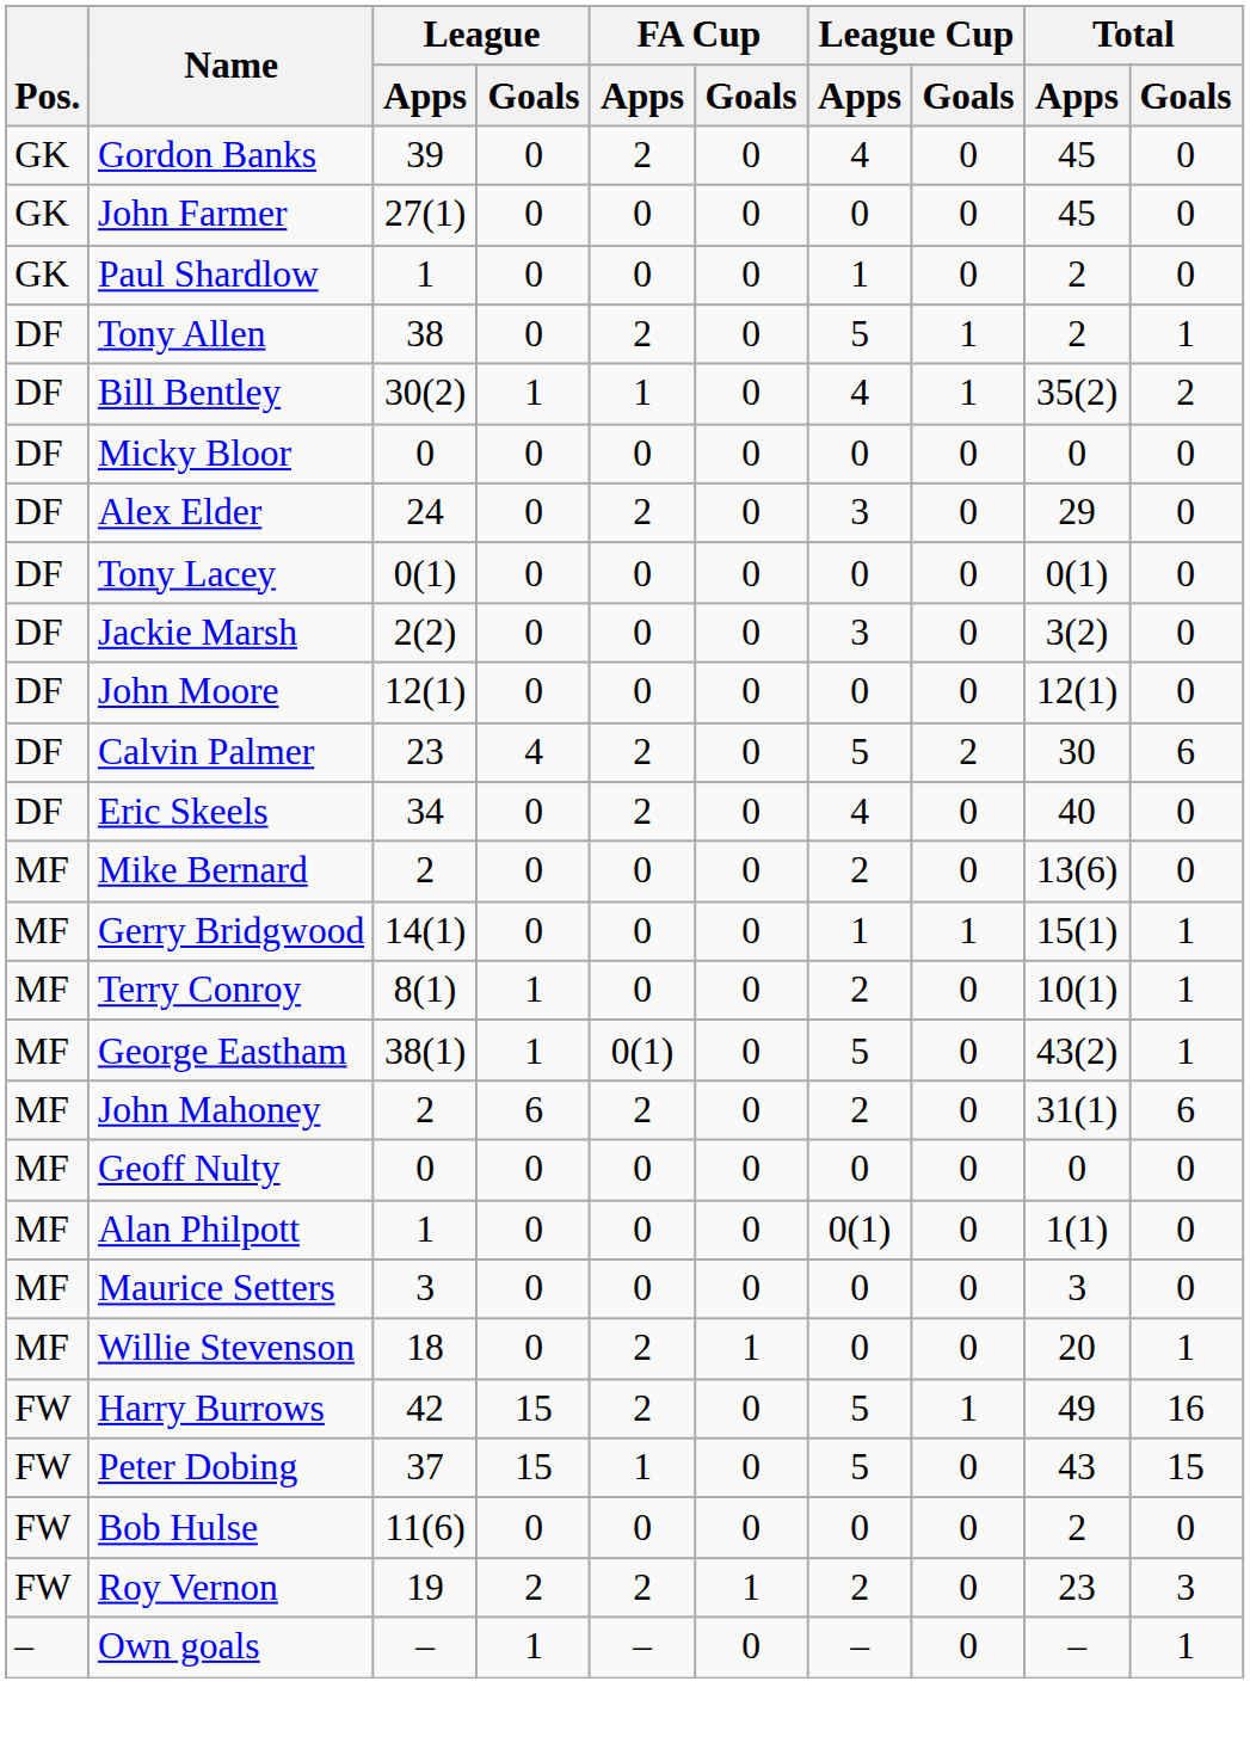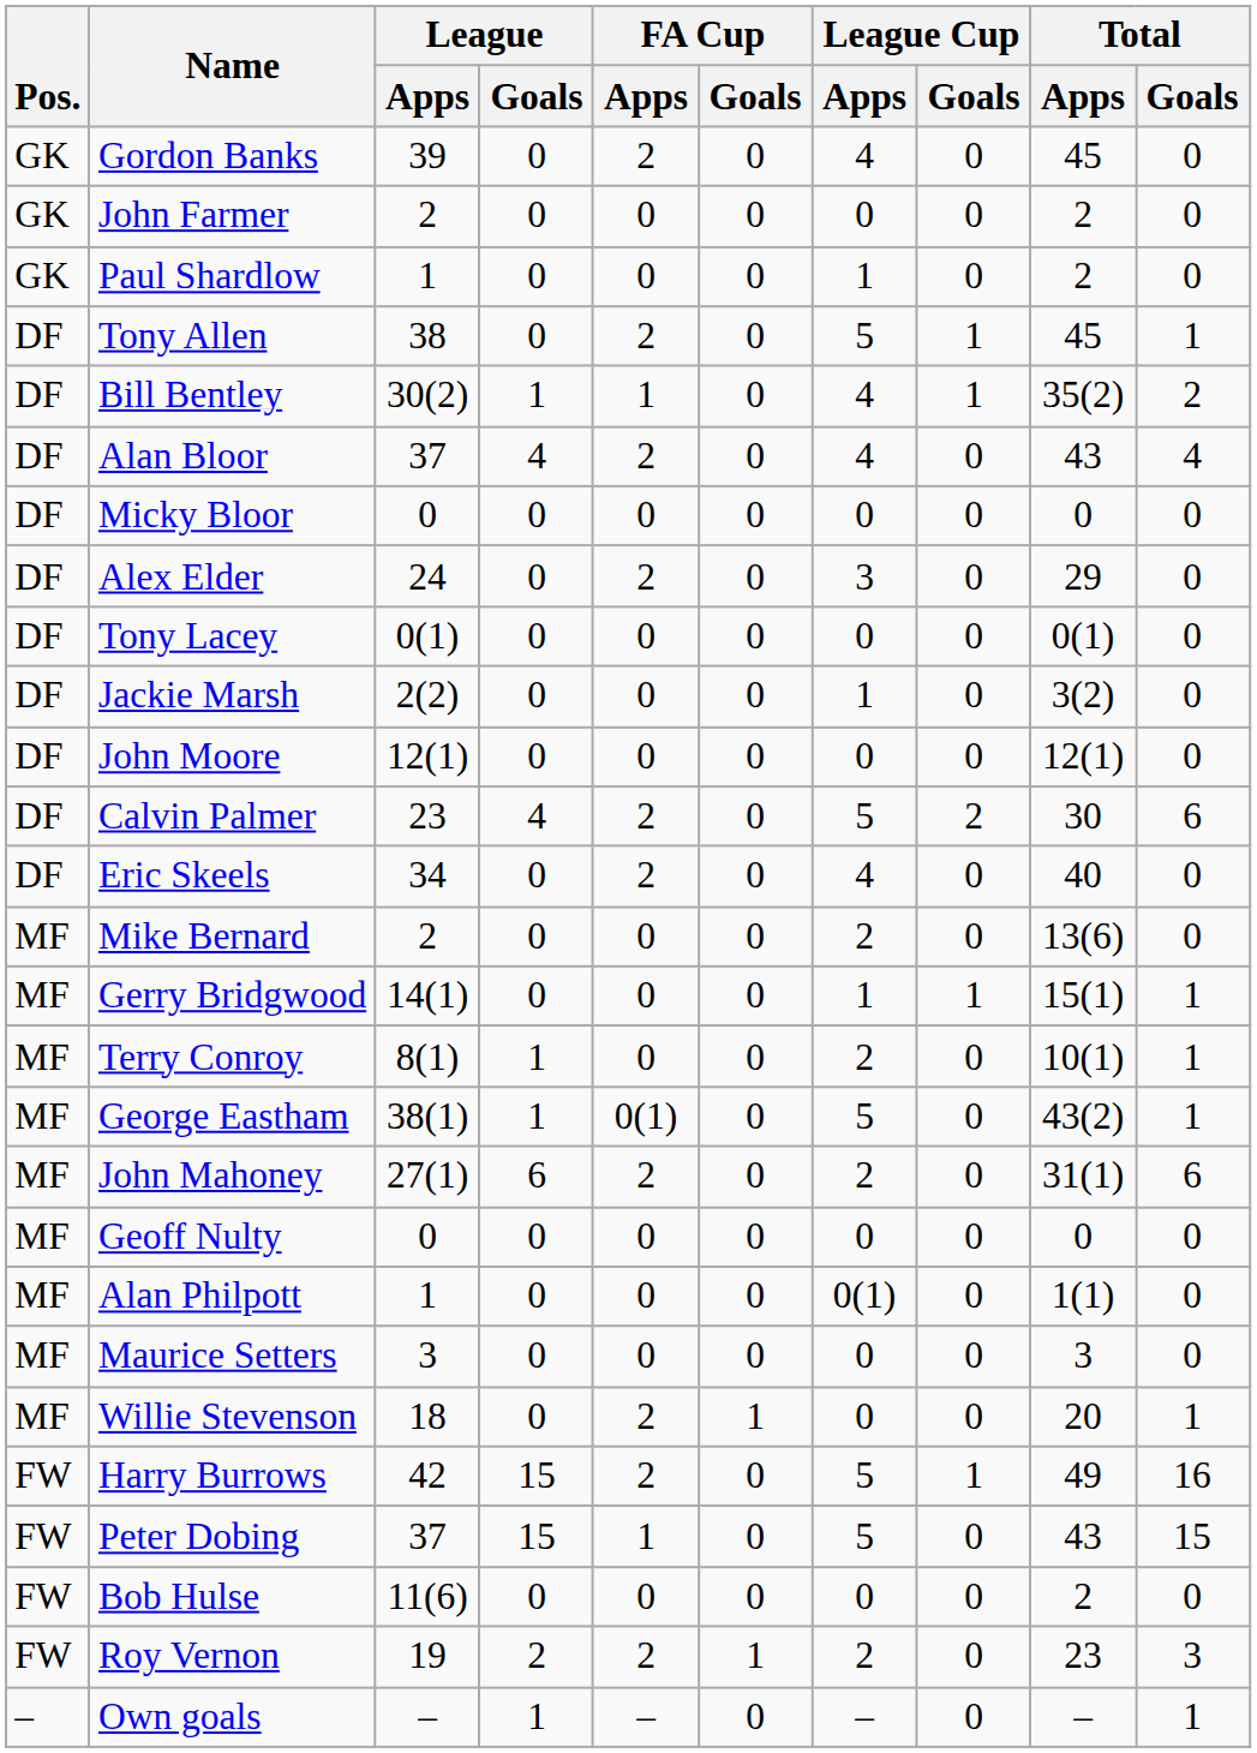John Farmer | League / Apps: 27(1) -> 2
John Farmer | Total / Apps: 45 -> 2
Tony Allen | Total / Apps: 2 -> 45
+ row: DF | Alan Bloor | 37 | 4 | 2 | 0 | 4 | 0 | 43 | 4
Jackie Marsh | League Cup / Apps: 3 -> 1
John Mahoney | League / Apps: 2 -> 27(1)
